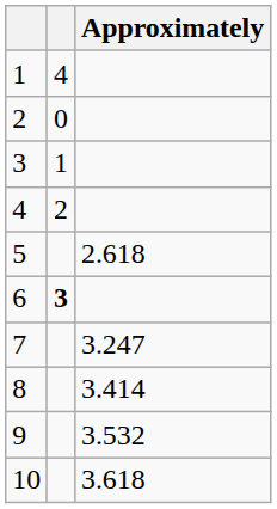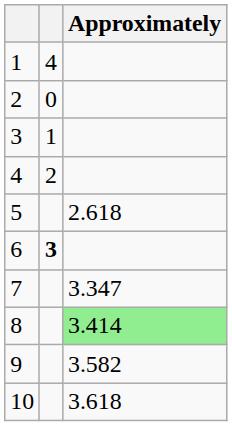7 | Approximately: 3.247 -> 3.347
8 | Approximately: no background -> lightgreen background
9 | Approximately: 3.532 -> 3.582
